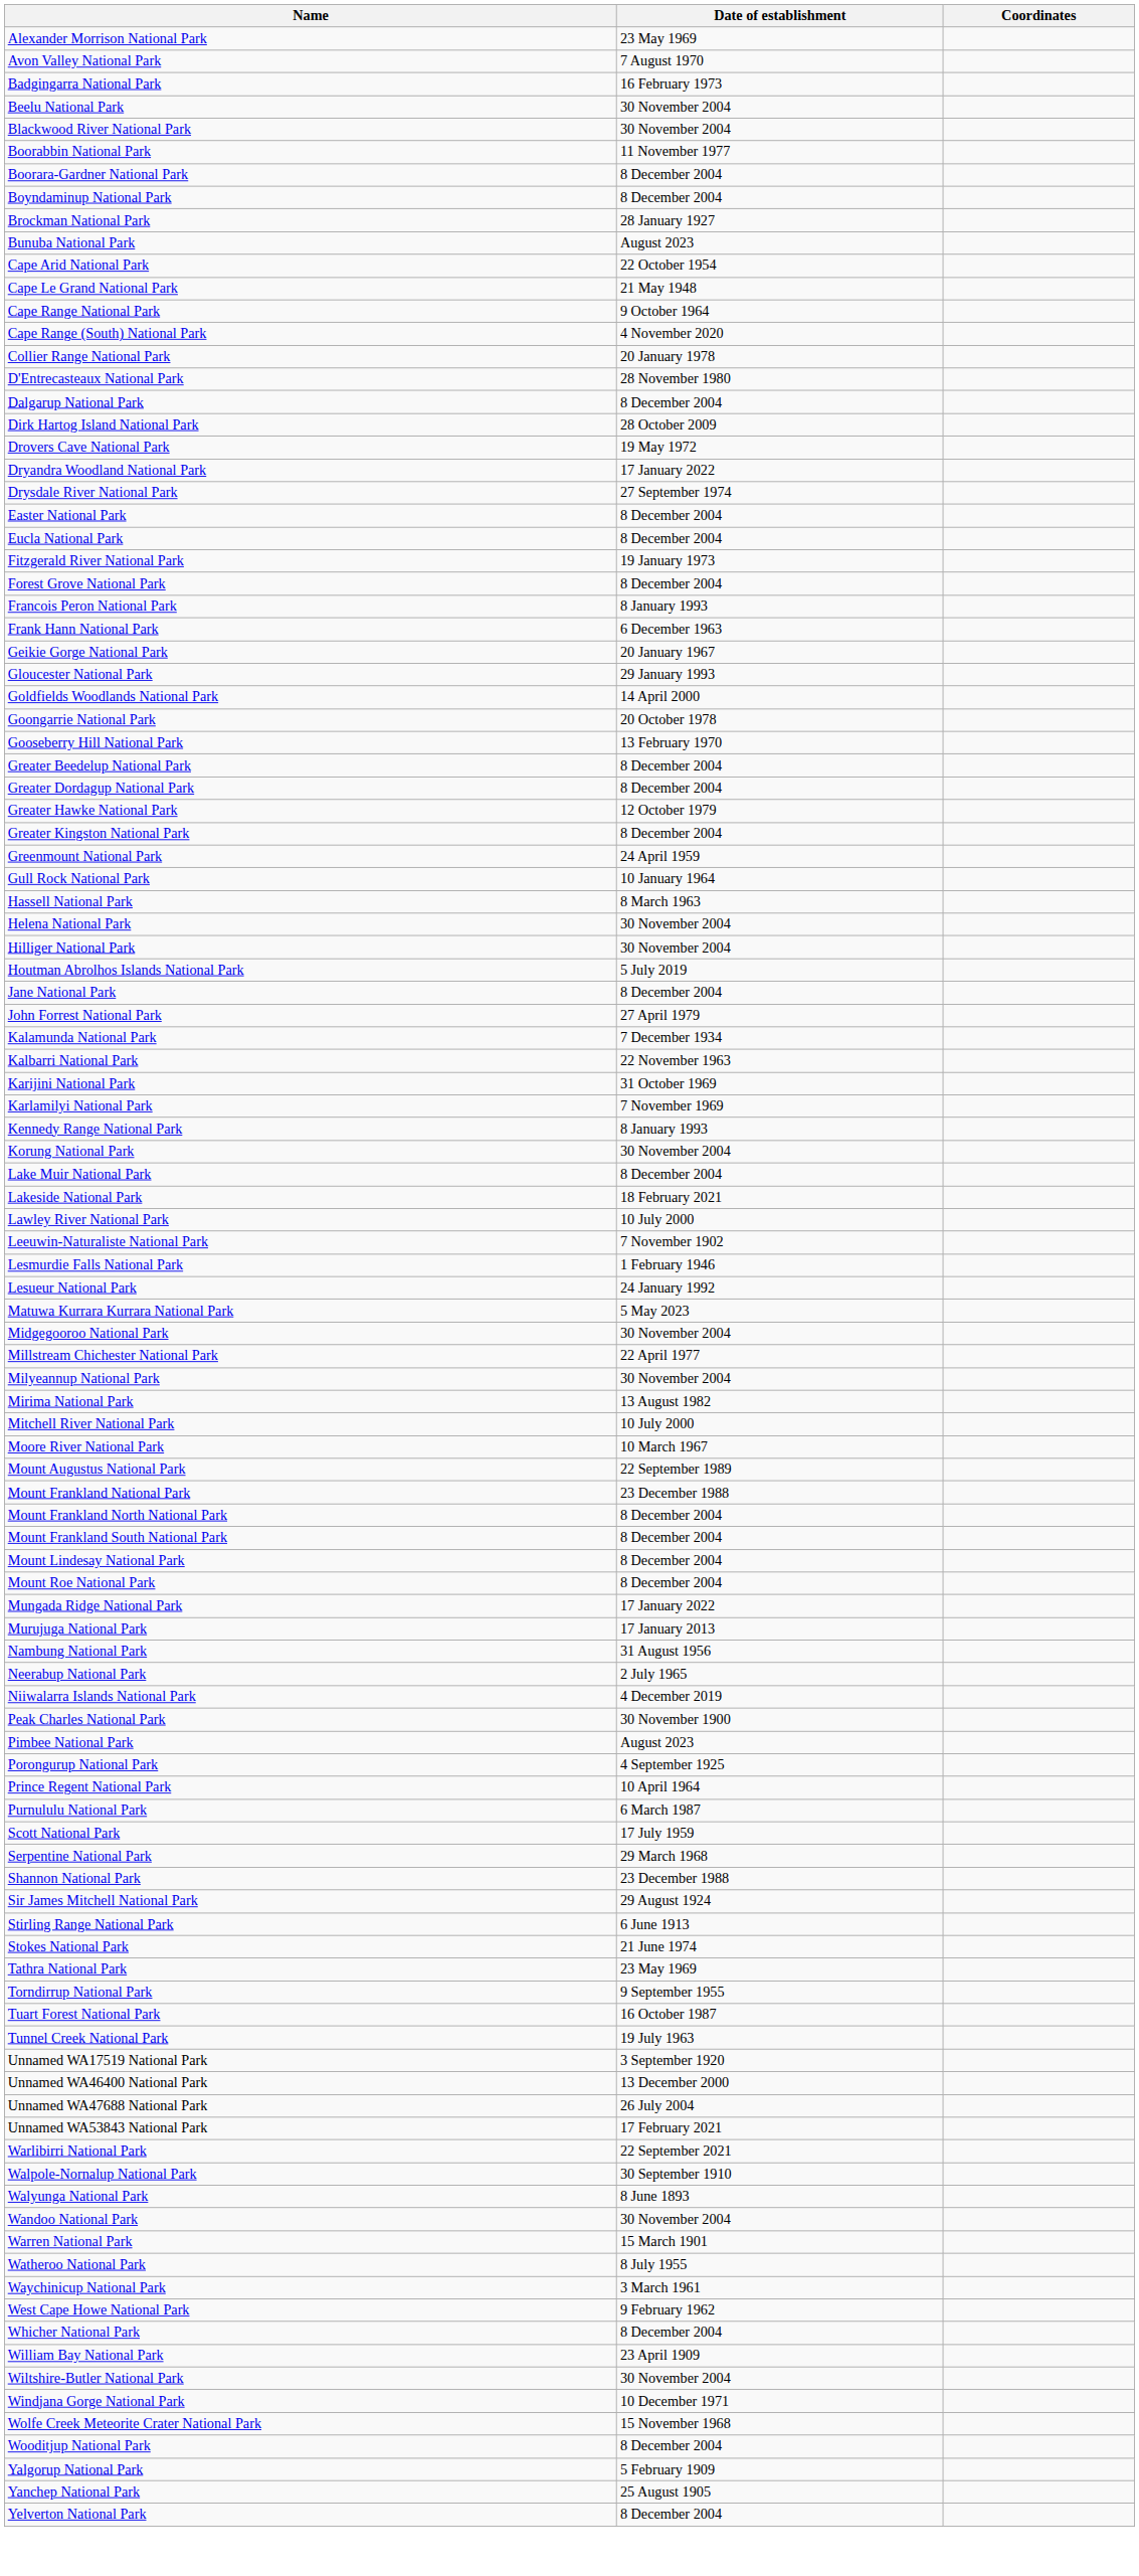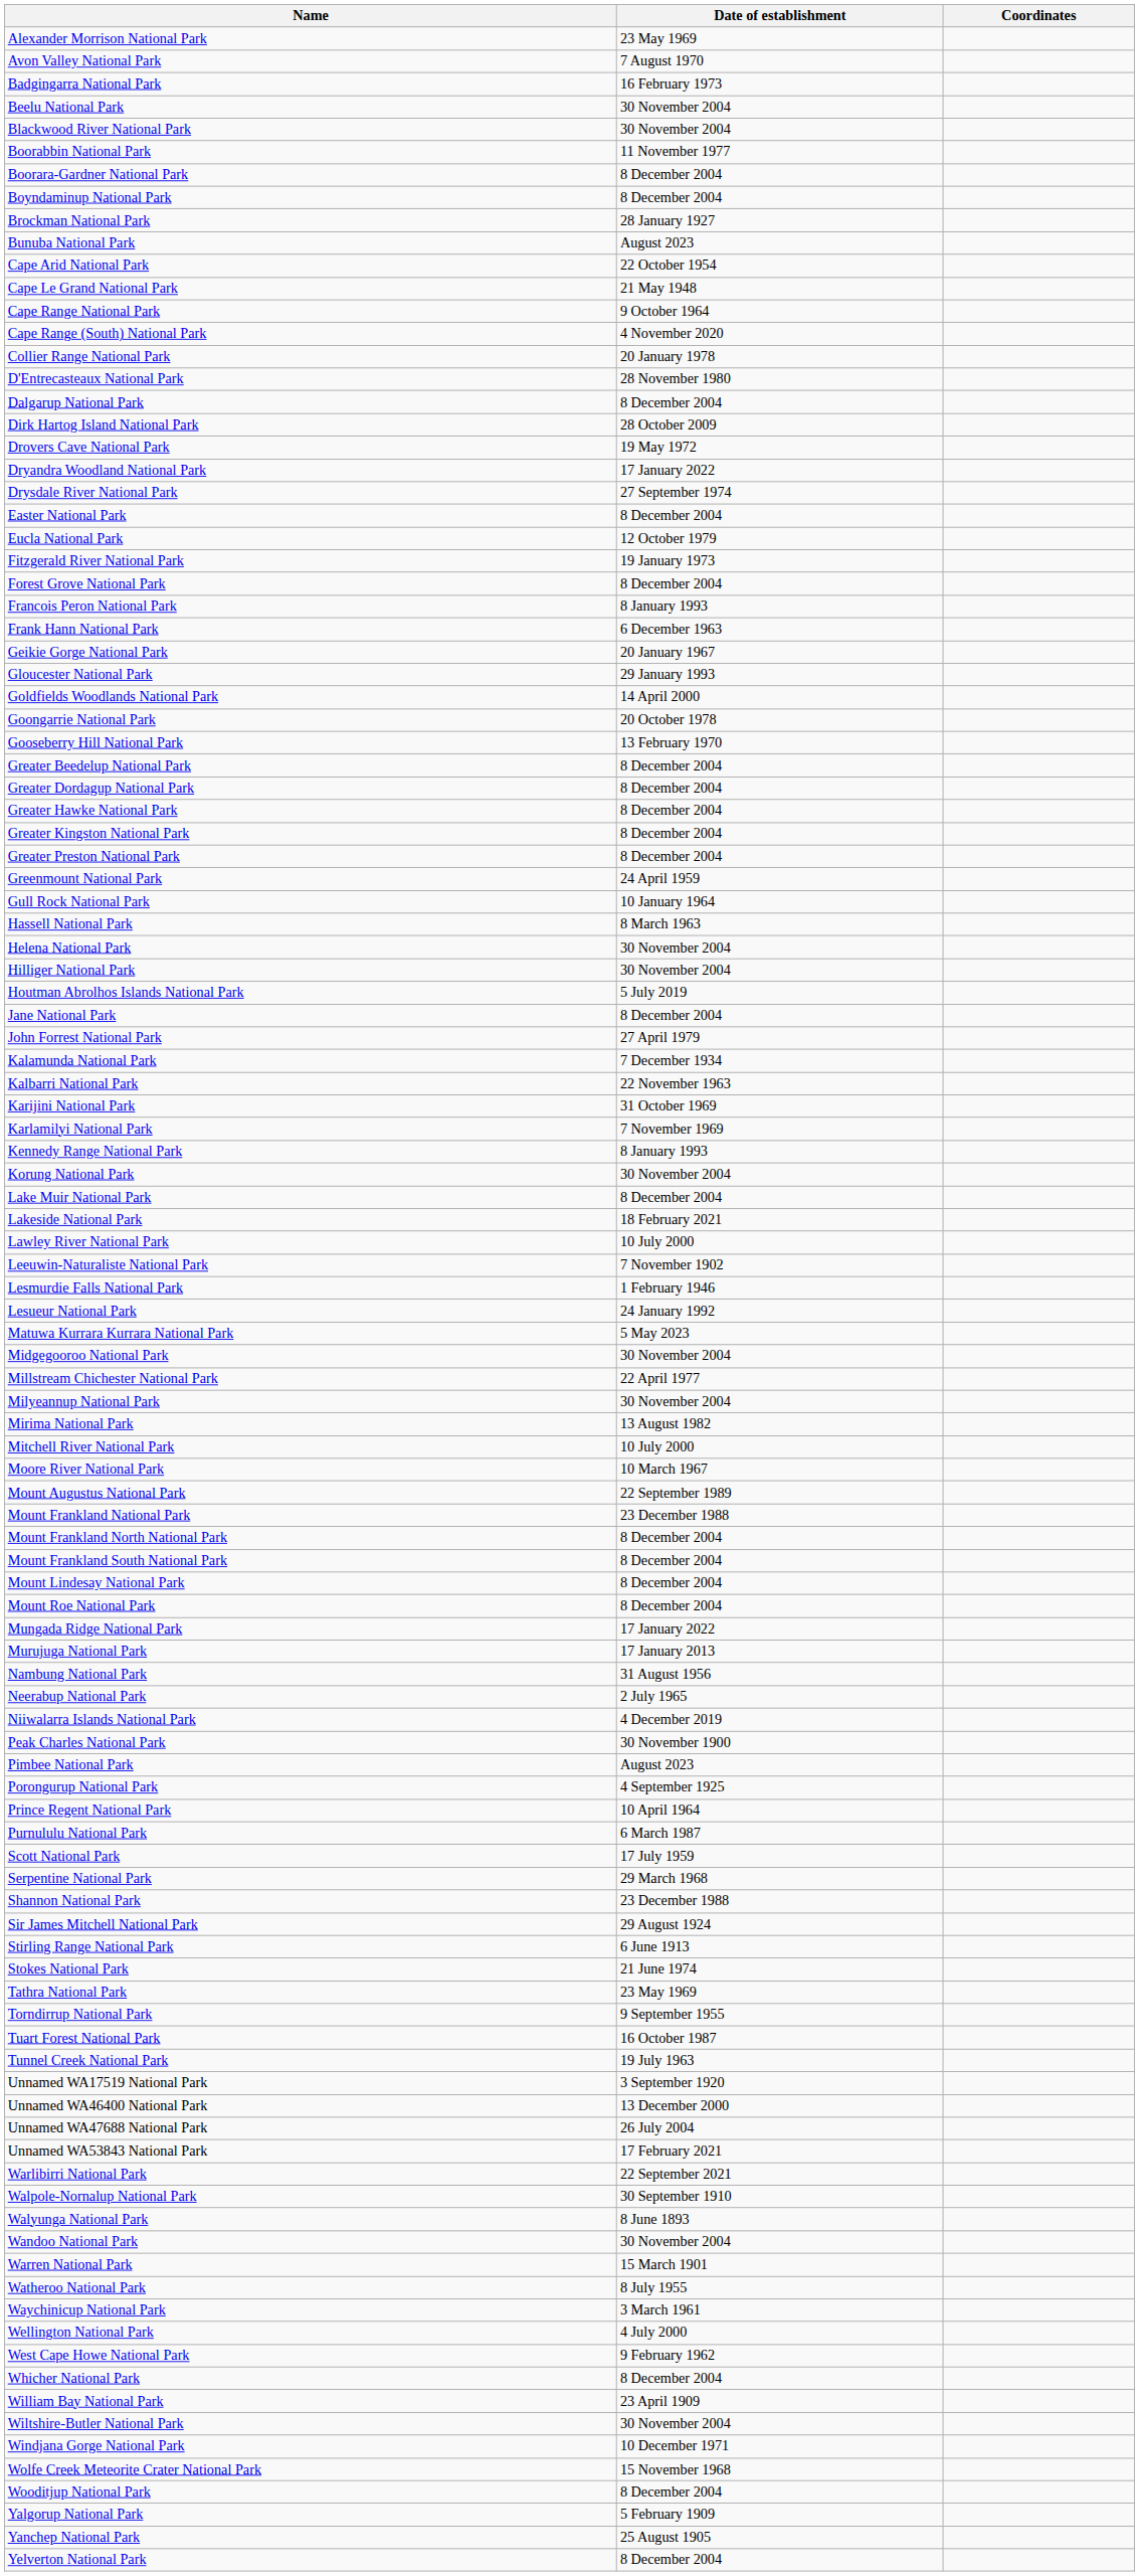Eucla National Park | Date of establishment: 8 December 2004 -> 12 October 1979
Greater Hawke National Park | Date of establishment: 12 October 1979 -> 8 December 2004
+ row: Greater Preston National Park | 8 December 2004
+ row: Wellington National Park | 4 July 2000
